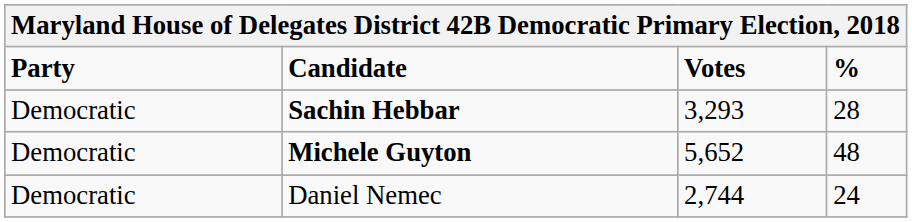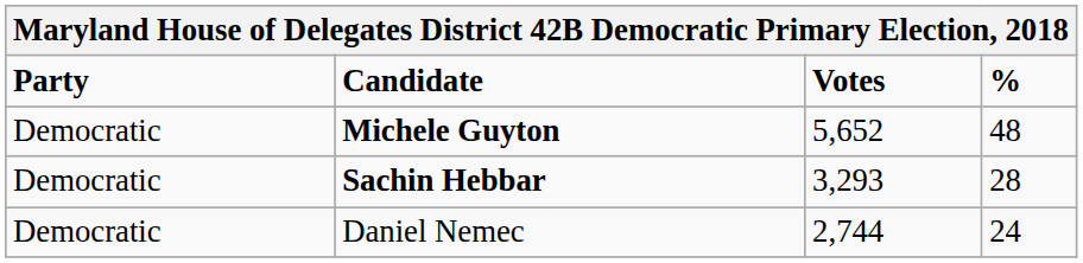rows swapped: Michele Guyton <-> Sachin Hebbar
